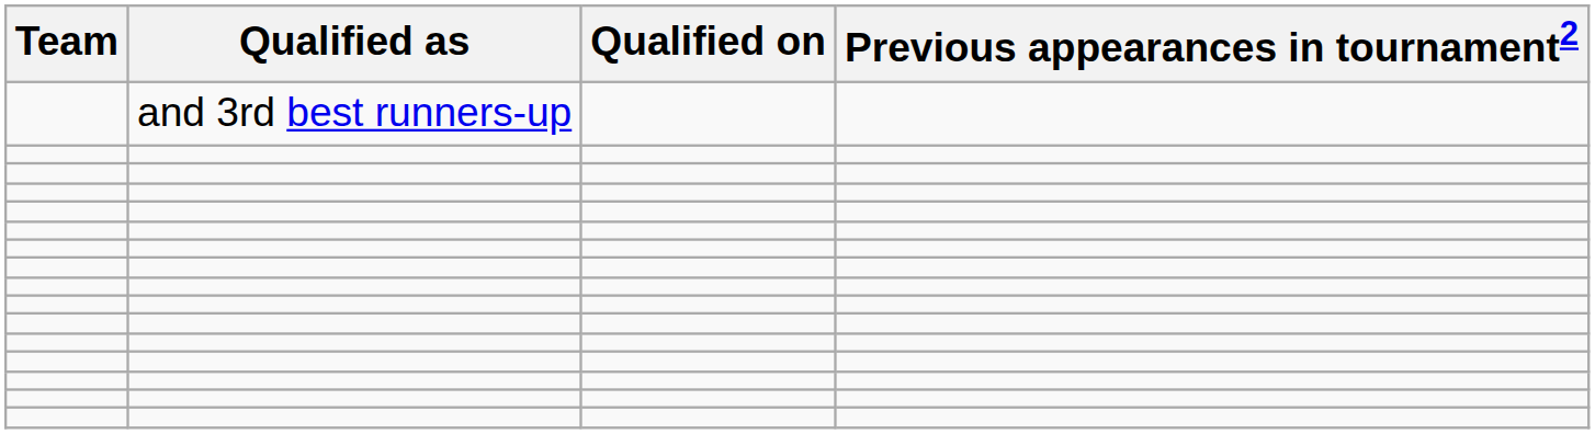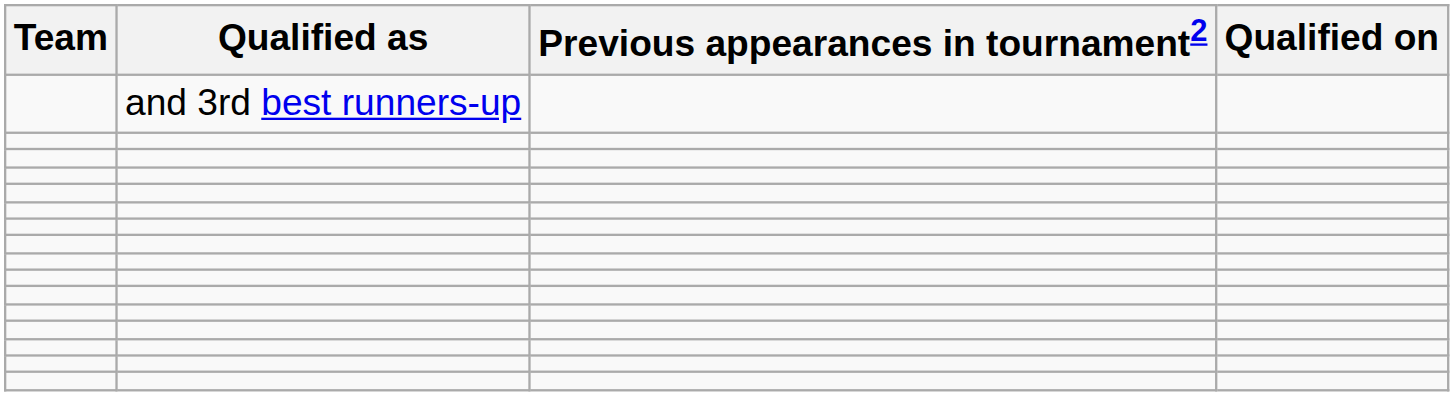columns swapped: Qualified on <-> Previous appearances in tournament2
